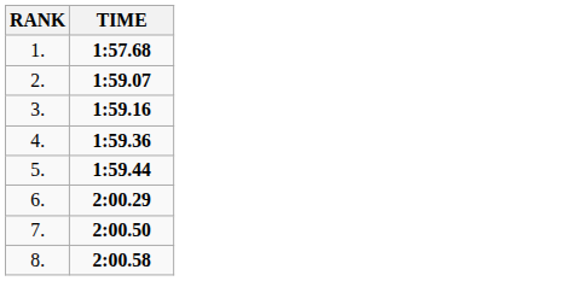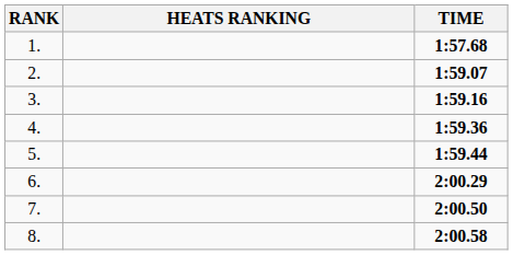+ column: HEATS RANKING
